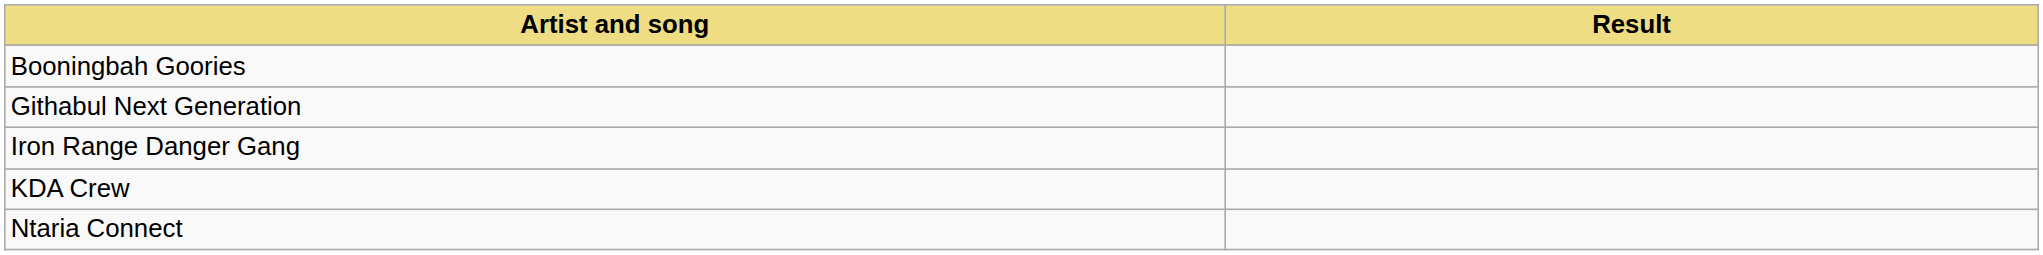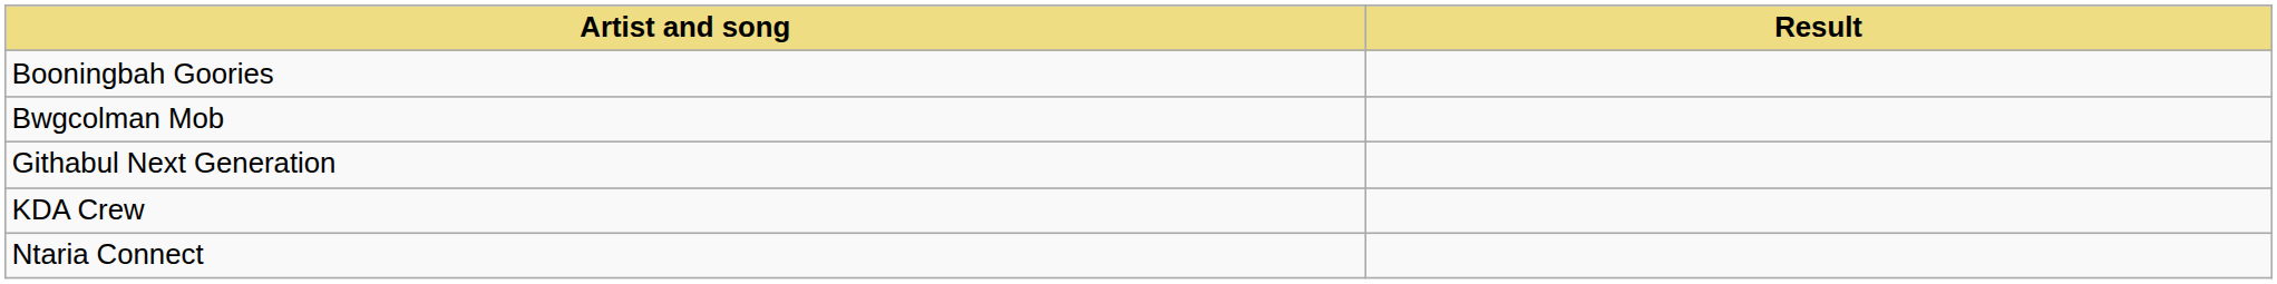+ row: Bwgcolman Mob
- row: Iron Range Danger Gang
